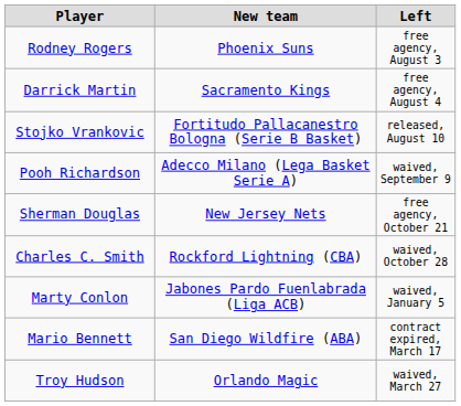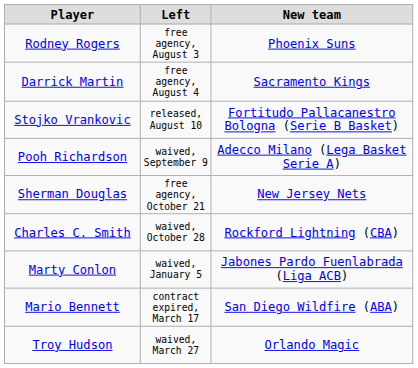columns swapped: Left <-> New team
